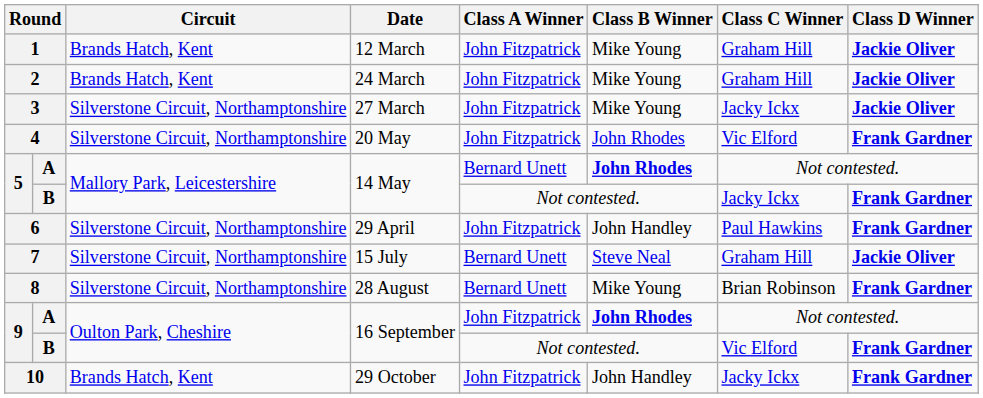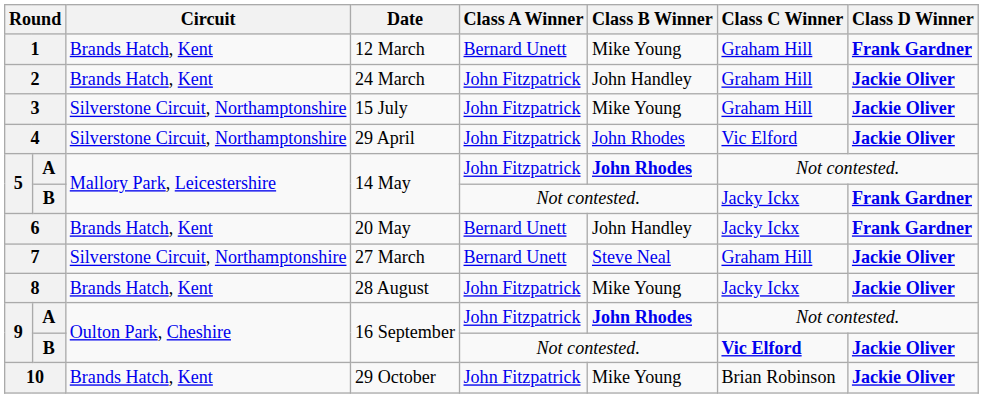1 | Class A Winner: John Fitzpatrick -> Bernard Unett
1 | Class D Winner: Jackie Oliver -> Frank Gardner
2 | Class B Winner: Mike Young -> John Handley
3 | Date: 27 March -> 15 July
3 | Class C Winner: Jacky Ickx -> Graham Hill
4 | Date: 20 May -> 29 April
4 | Class D Winner: Frank Gardner -> Jackie Oliver
5 / A | Class A Winner: Bernard Unett -> John Fitzpatrick
6 | Circuit: Silverstone Circuit, Northamptonshire -> Brands Hatch, Kent
6 | Date: 29 April -> 20 May
6 | Class A Winner: John Fitzpatrick -> Bernard Unett
6 | Class C Winner: Paul Hawkins -> Jacky Ickx
7 | Date: 15 July -> 27 March
8 | Circuit: Silverstone Circuit, Northamptonshire -> Brands Hatch, Kent
8 | Class A Winner: Bernard Unett -> John Fitzpatrick
8 | Class C Winner: Brian Robinson -> Jacky Ickx
8 | Class D Winner: Frank Gardner -> Jackie Oliver
9 / B | Class C Winner: normal -> bold
9 / B | Class D Winner: Frank Gardner -> Jackie Oliver
10 | Class B Winner: John Handley -> Mike Young
10 | Class C Winner: Jacky Ickx -> Brian Robinson
10 | Class D Winner: Frank Gardner -> Jackie Oliver
